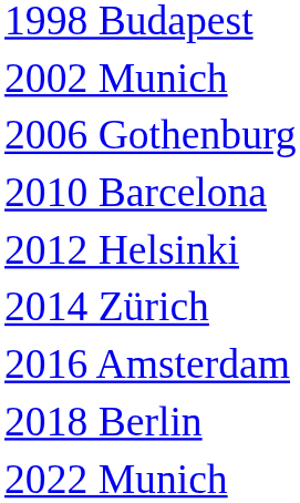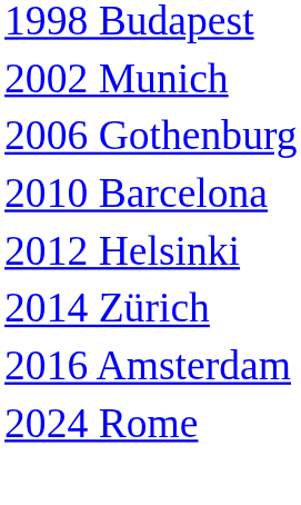- row: 2018 Berlin
- row: 2022 Munich
+ row: 2024 Rome
